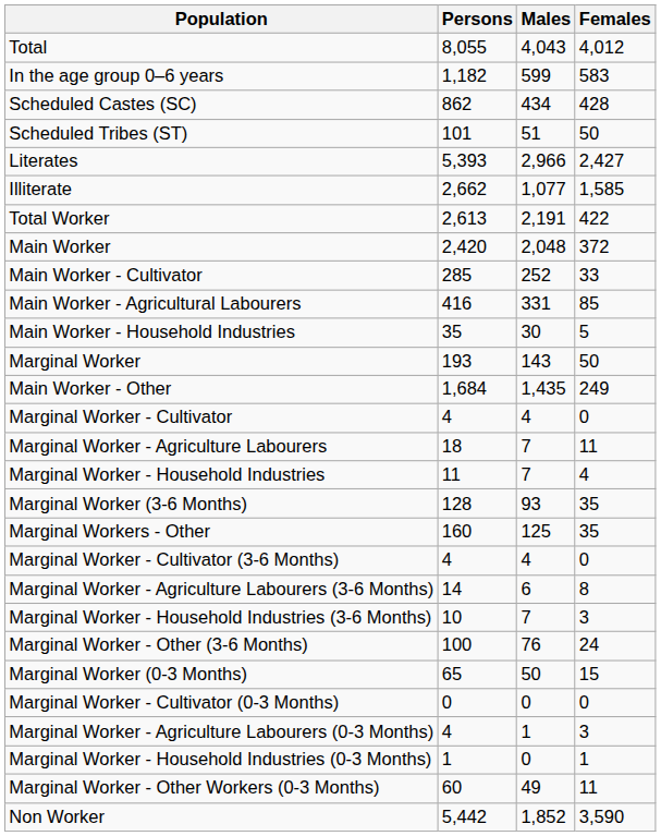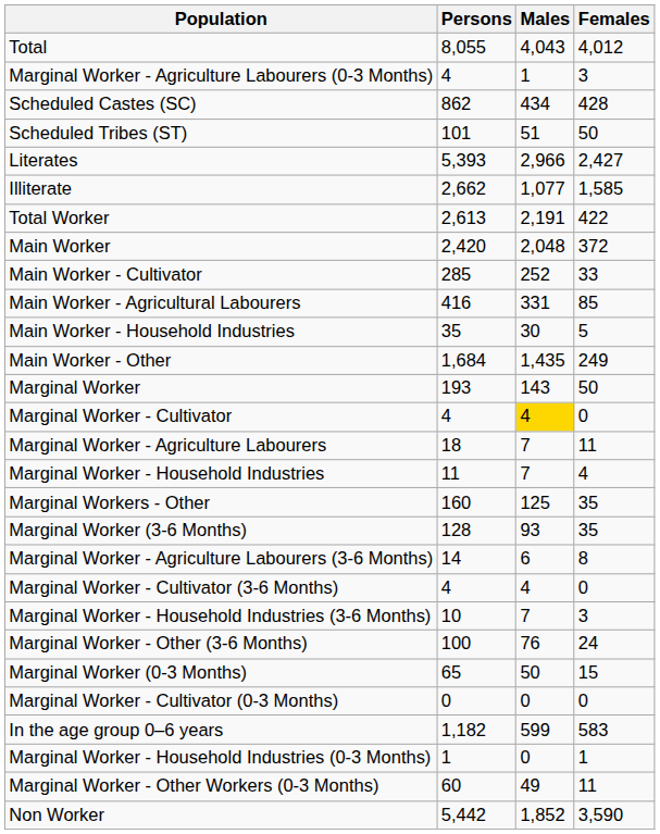rows swapped: In the age group 0–6 years <-> Marginal Worker - Agriculture Labourers (0-3 Months)
rows swapped: Main Worker - Other <-> Marginal Worker
Marginal Worker - Cultivator | Males: no background -> gold background
rows swapped: Marginal Workers - Other <-> Marginal Worker (3-6 Months)
rows swapped: Marginal Worker - Cultivator (3-6 Months) <-> Marginal Worker - Agriculture Labourers (3-6 Months)
